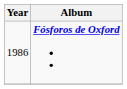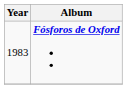Fósforos de Oxford | Year: 1986 -> 1983
